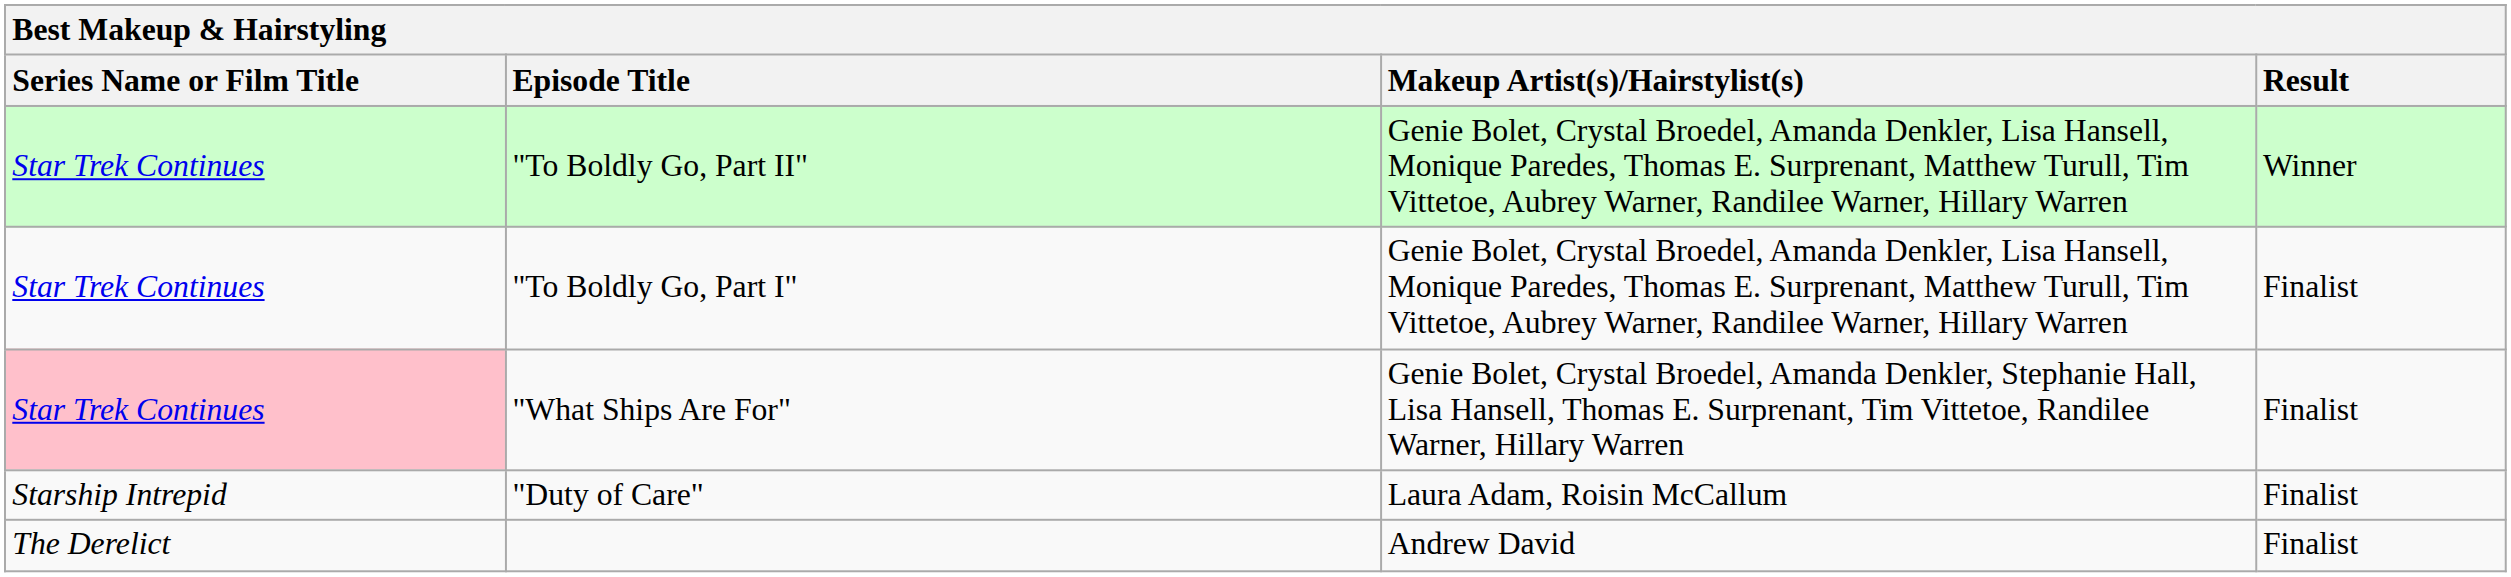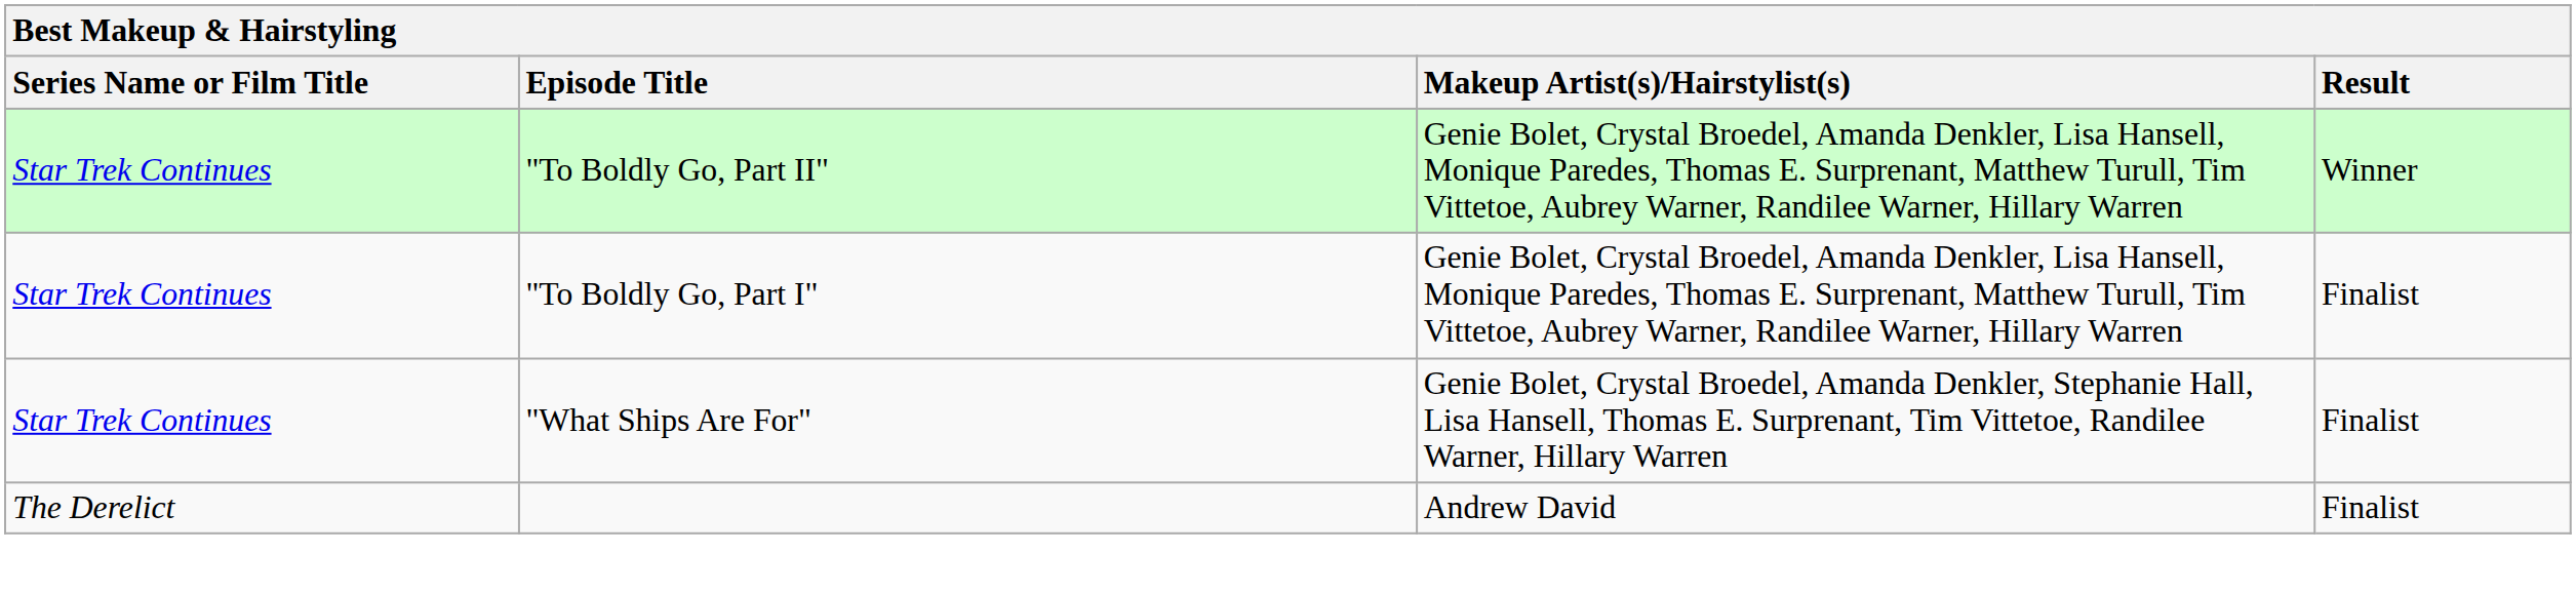"What Ships Are For" | Series Name or Film Title: pink background -> no background
- row: Starship Intrepid | "Duty of Care" | Laura Adam, Roisin McCallum | Finalist
